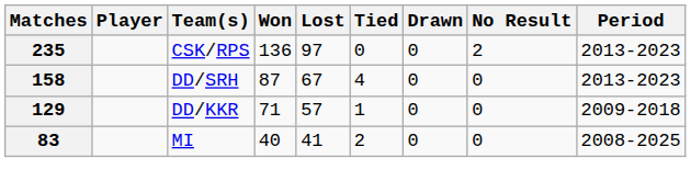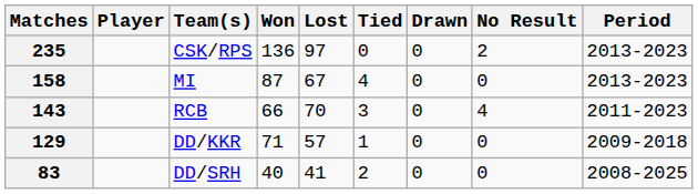158 | Team(s): DD/SRH -> MI
+ row: 143 | RCB | 66 | 70 | 3 | 0 | 4 | 2011-2023
83 | Team(s): MI -> DD/SRH
